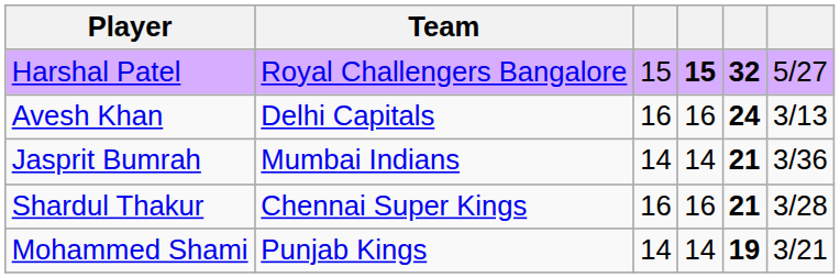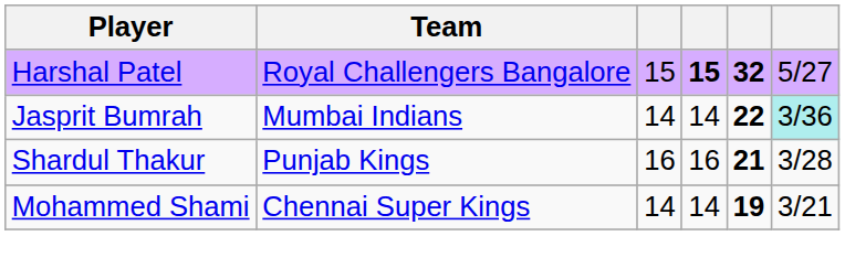- row: Avesh Khan | Delhi Capitals | 16 | 16 | 24 | 3/13
Jasprit Bumrah | column 5: 21 -> 22
Jasprit Bumrah | column 6: no background -> paleturquoise background
Shardul Thakur | Team: Chennai Super Kings -> Punjab Kings
Mohammed Shami | Team: Punjab Kings -> Chennai Super Kings
